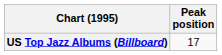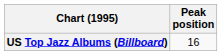US Top Jazz Albums (Billboard) | Peak position: 17 -> 16
